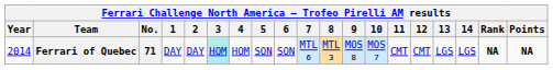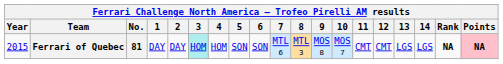Ferrari of Quebec | Year: 2014 -> 2015
Ferrari of Quebec | No.: 71 -> 81
Ferrari of Quebec | Points: no background -> pink background
